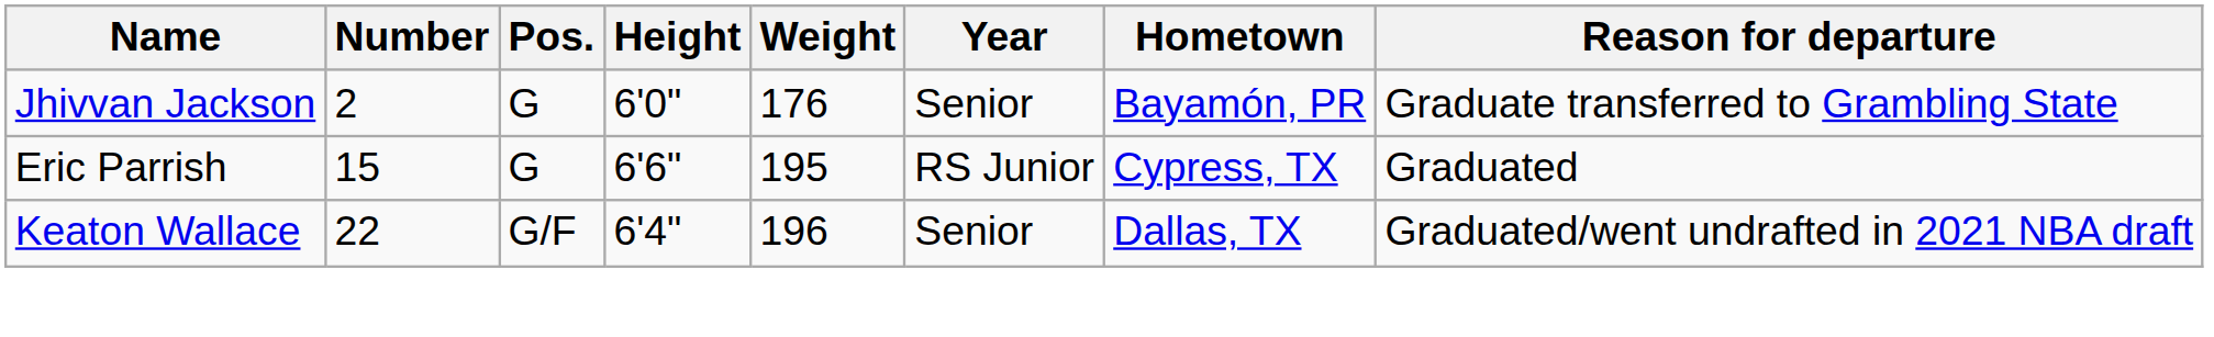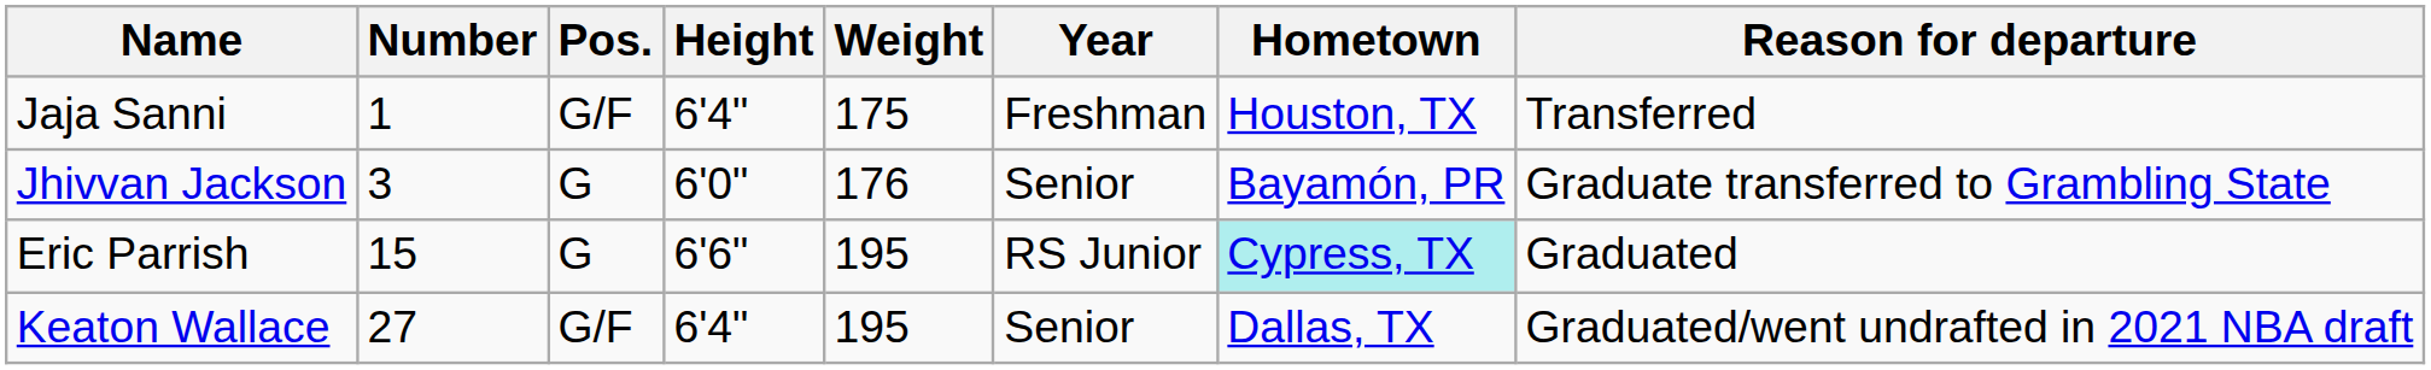+ row: Jaja Sanni | 1 | G/F | 6'4" | 175 | Freshman | Houston, TX | Transferred
Jhivvan Jackson | Number: 2 -> 3
Eric Parrish | Hometown: no background -> paleturquoise background
Keaton Wallace | Number: 22 -> 27
Keaton Wallace | Weight: 196 -> 195
